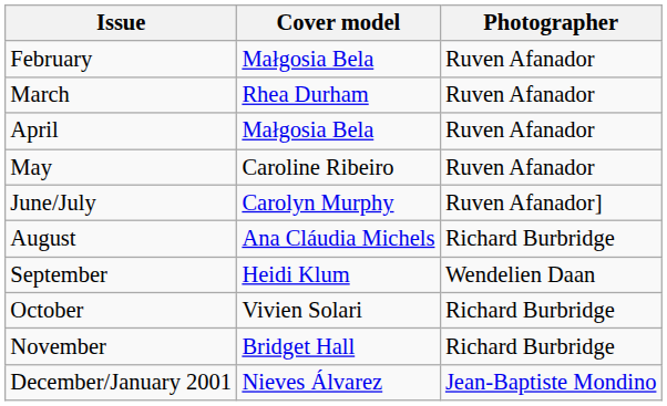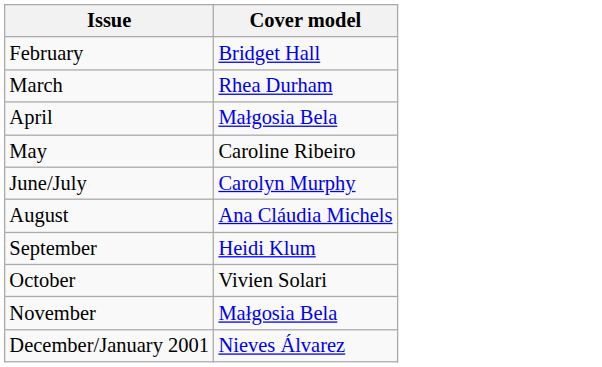- column: Photographer | Ruven Afanador | Ruven Afanador | Ruven Afanador | Ruven Afanador | Ruven Afanador] | Richard Burbridge | Wendelien Daan | Richard Burbridge | Richard Burbridge | Jean-Baptiste Mondino
February | Cover model: Małgosia Bela -> Bridget Hall
November | Cover model: Bridget Hall -> Małgosia Bela
